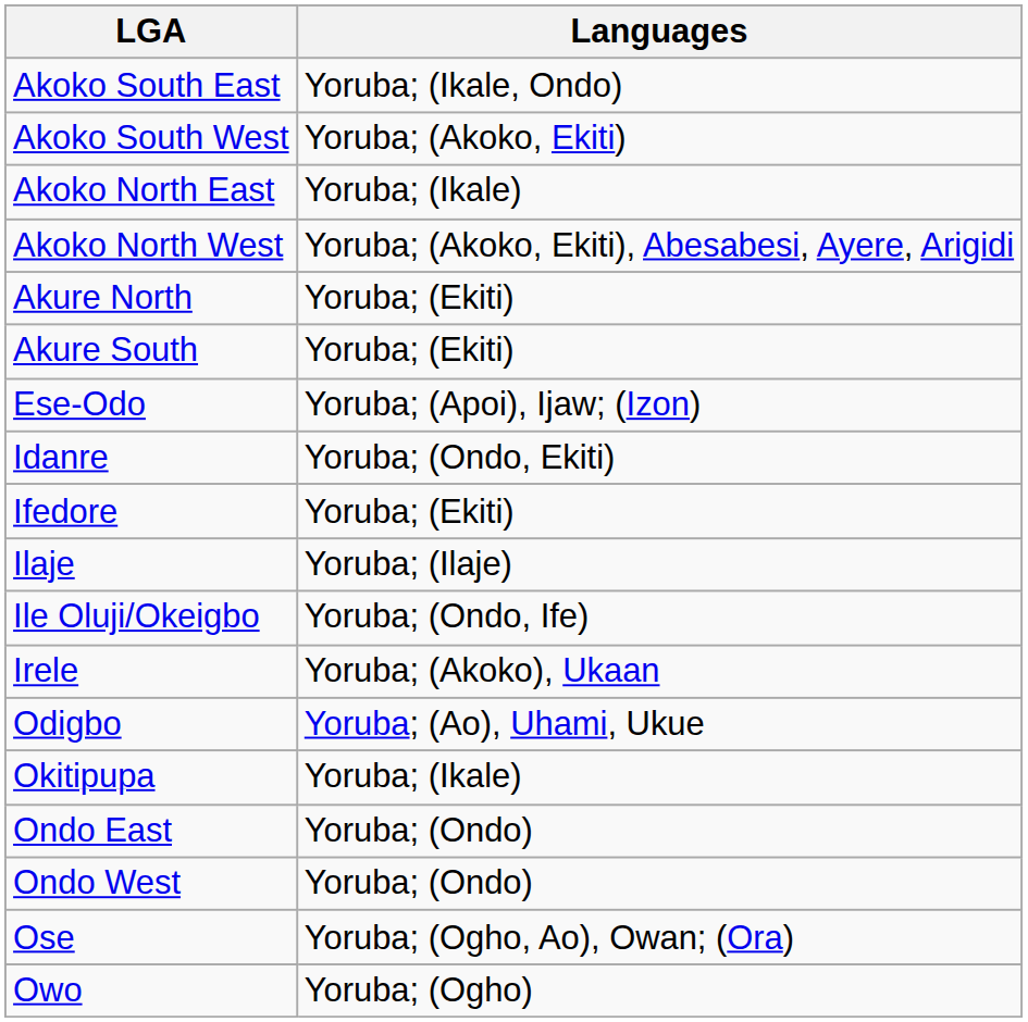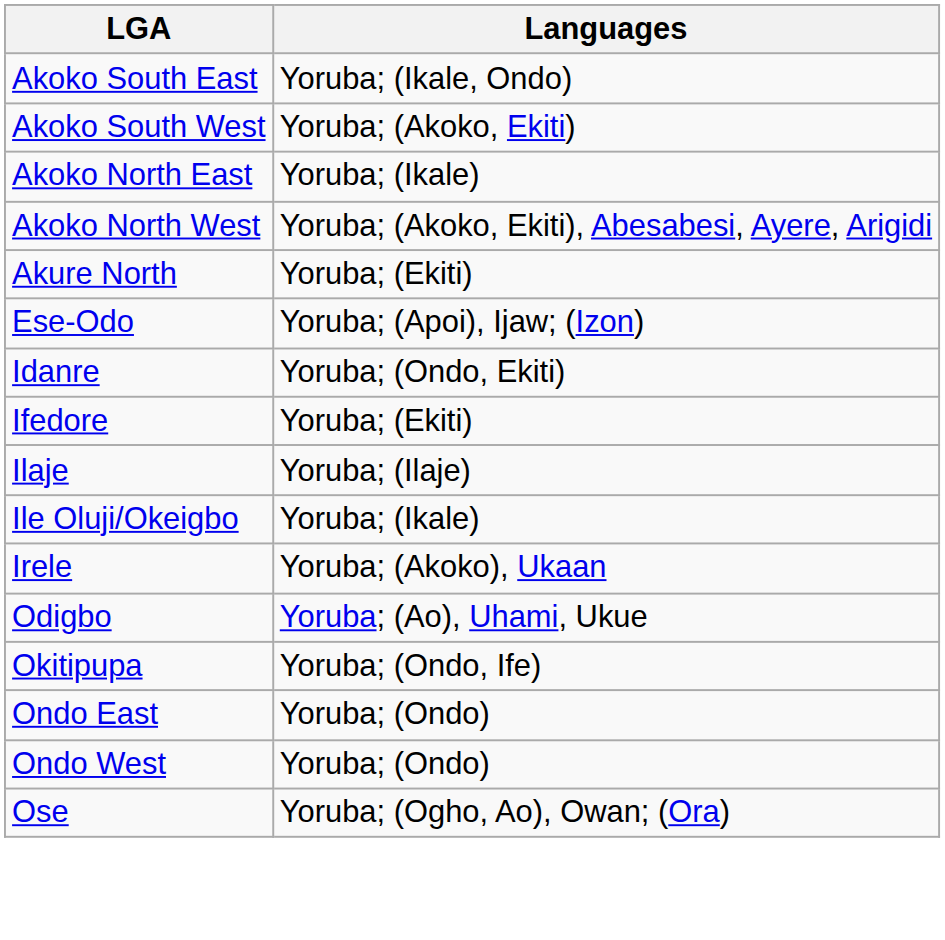- row: Akure South | Yoruba; (Ekiti)
Ile Oluji/Okeigbo | Languages: Yoruba; (Ondo, Ife) -> Yoruba; (Ikale)
Okitipupa | Languages: Yoruba; (Ikale) -> Yoruba; (Ondo, Ife)
- row: Owo | Yoruba; (Ogho)
